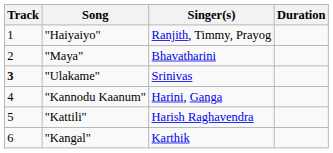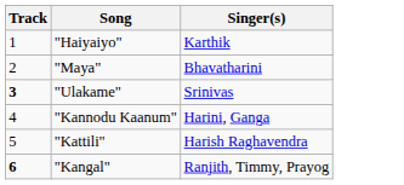- column: Duration
"Haiyaiyo" | Singer(s): Ranjith, Timmy, Prayog -> Karthik
"Kangal" | Track: normal -> bold
"Kangal" | Singer(s): Karthik -> Ranjith, Timmy, Prayog
